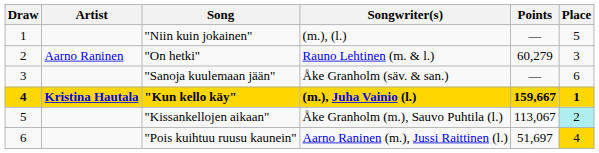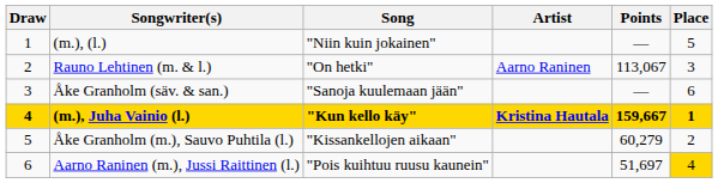columns swapped: Artist <-> Songwriter(s)
"On hetki" | Points: 60,279 -> 113,067
"Kissankellojen aikaan" | Points: 113,067 -> 60,279
"Kissankellojen aikaan" | Place: paleturquoise background -> no background
